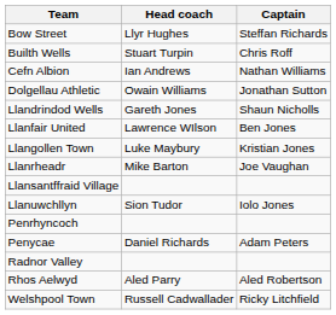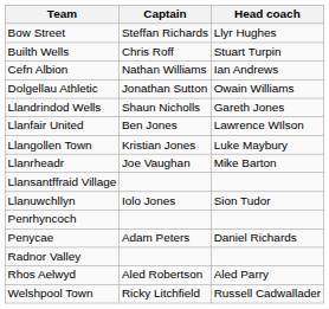columns swapped: Head coach <-> Captain
